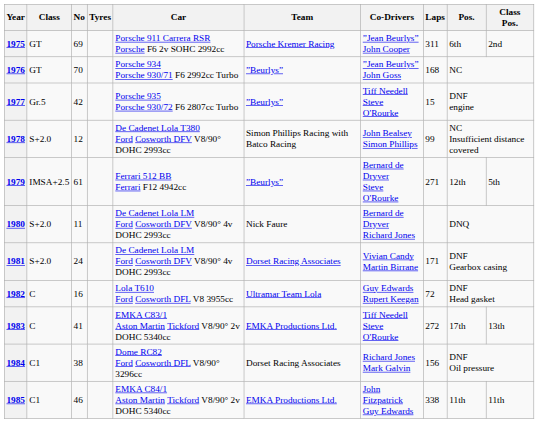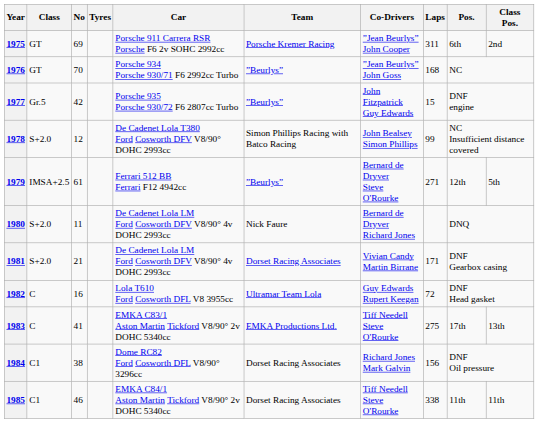1977 | Co-Drivers: Tiff Needell Steve O'Rourke -> John Fitzpatrick Guy Edwards
1981 | No: 24 -> 21
1983 | Laps: 272 -> 275
1985 | Team: EMKA Productions Ltd. -> Dorset Racing Associates
1985 | Co-Drivers: John Fitzpatrick Guy Edwards -> Tiff Needell Steve O'Rourke
